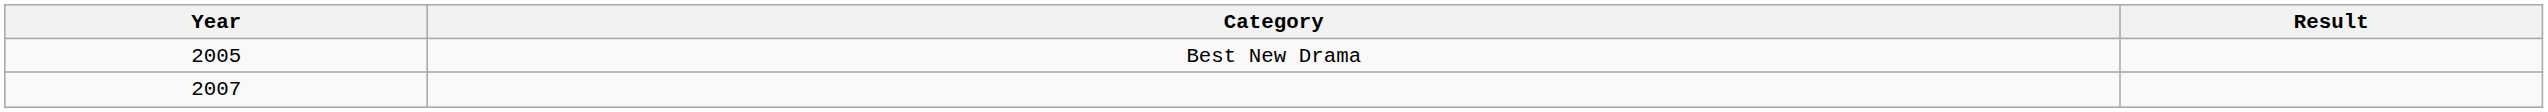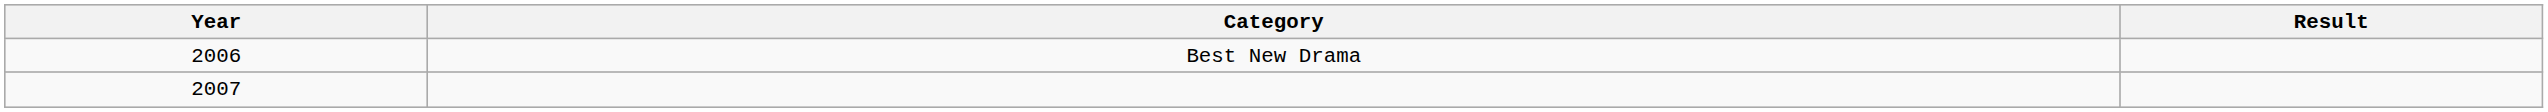Best New Drama | Year: 2005 -> 2006
